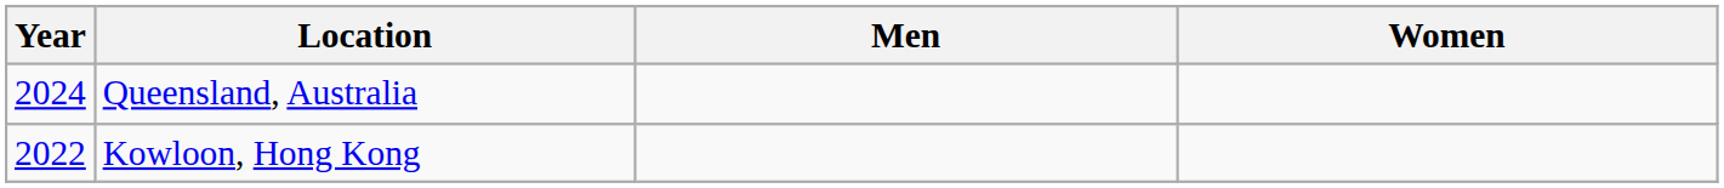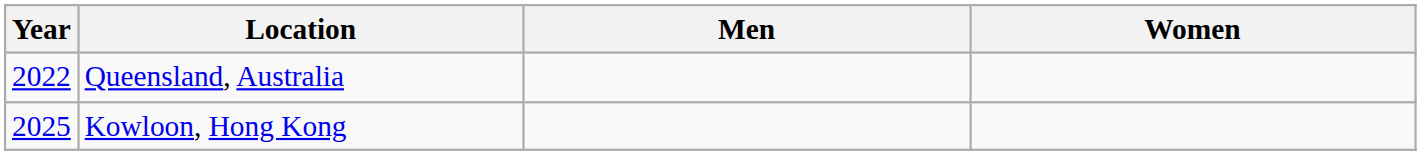Queensland, Australia | Year: 2024 -> 2022
Kowloon, Hong Kong | Year: 2022 -> 2025
